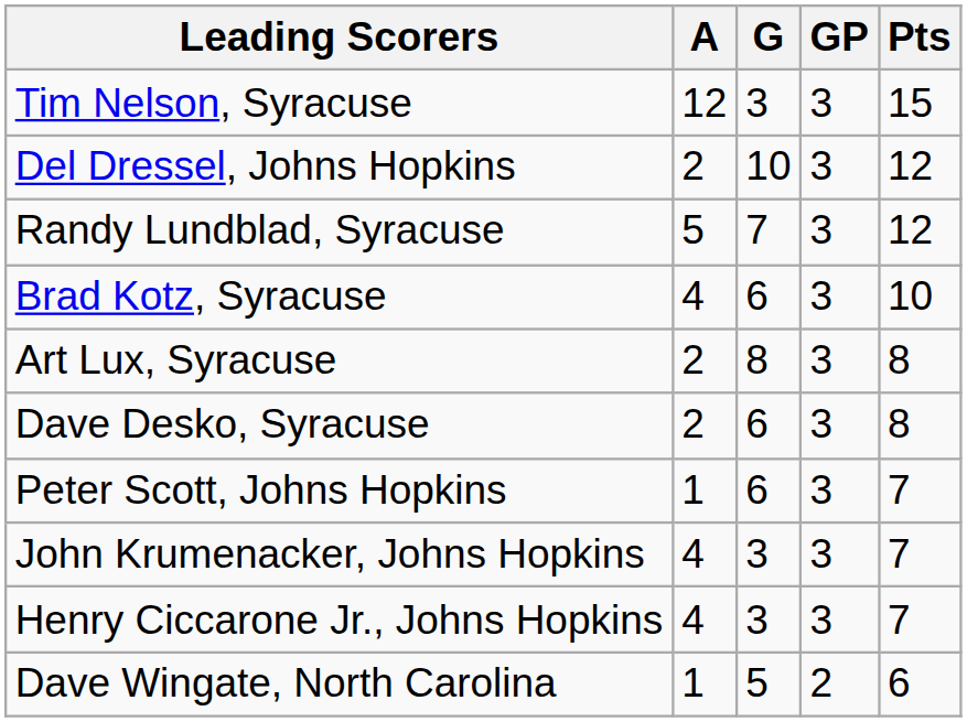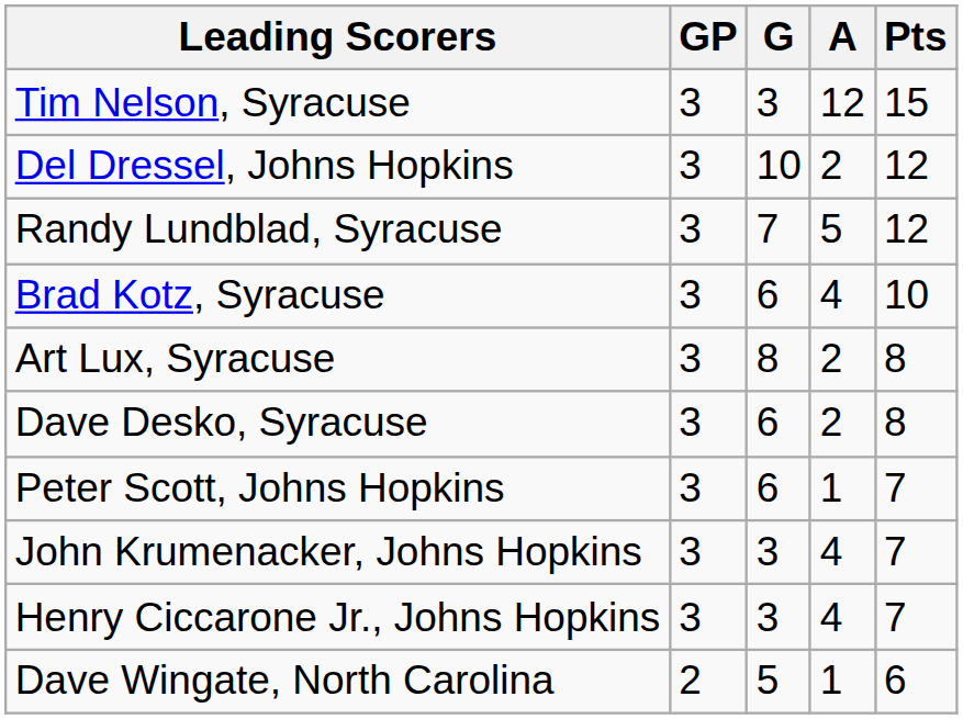columns swapped: GP <-> A
